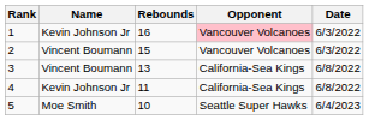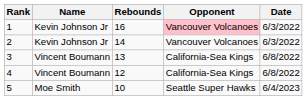2 | Name: Vincent Boumann -> Kevin Johnson Jr
2 | Rebounds: 15 -> 14
4 | Name: Kevin Johnson Jr -> Vincent Boumann
4 | Rebounds: 11 -> 12
